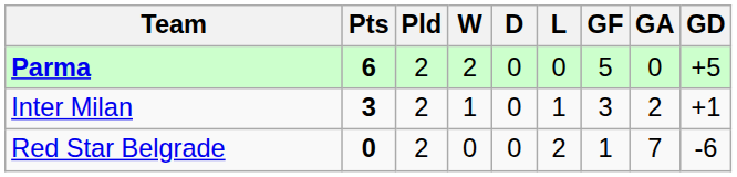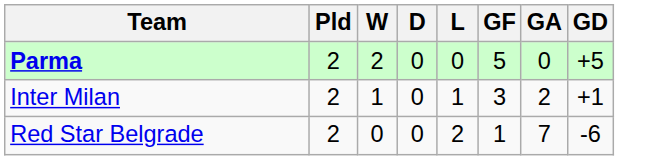- column: Pts | 6 | 3 | 0
